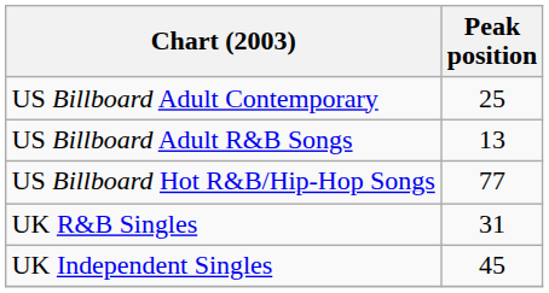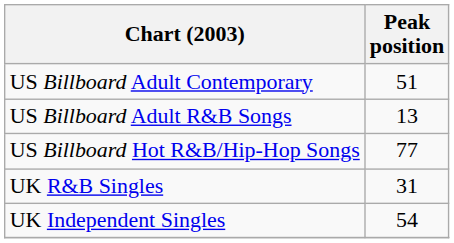US Billboard Adult Contemporary | Peak position: 25 -> 51
UK Independent Singles | Peak position: 45 -> 54
